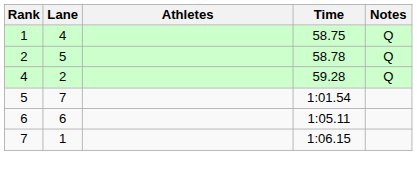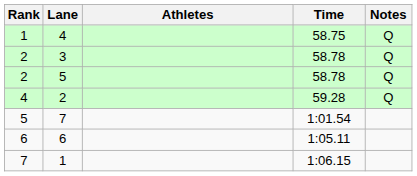+ row: 2 | 3 | 58.78 | Q
